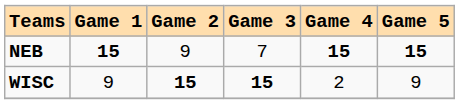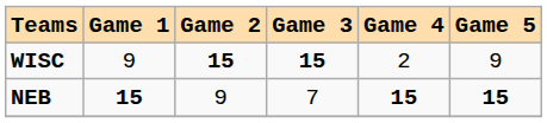rows swapped: NEB <-> WISC
